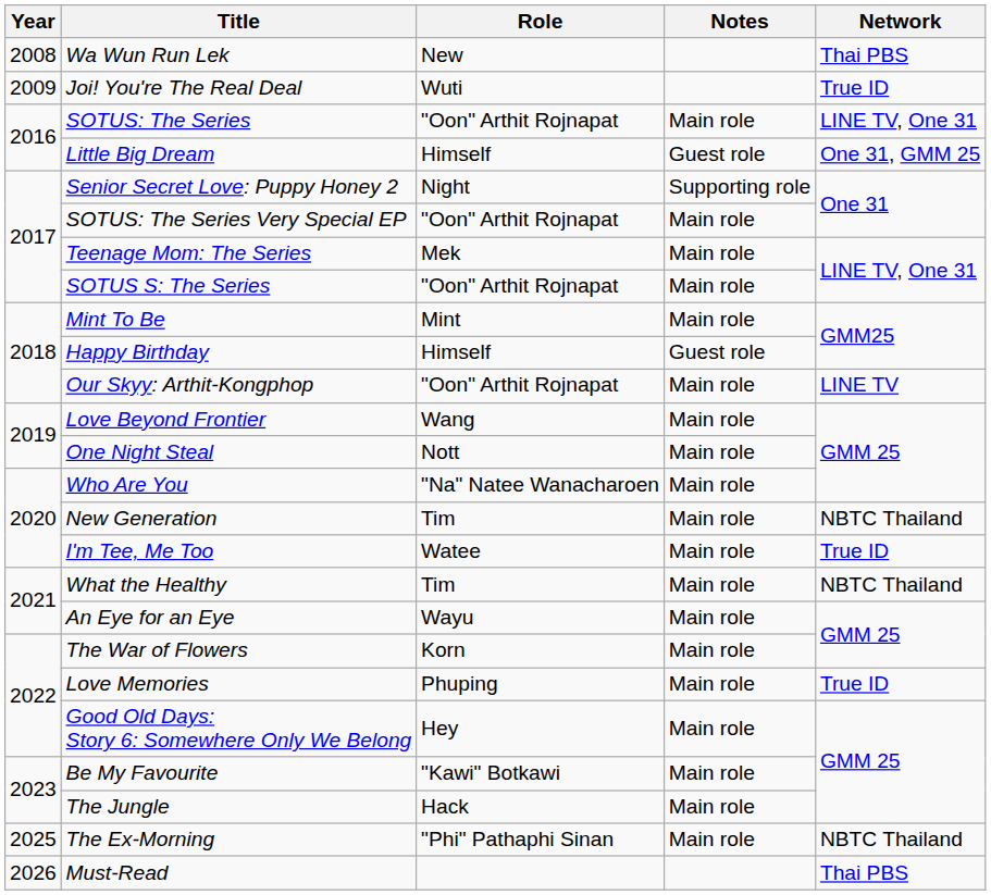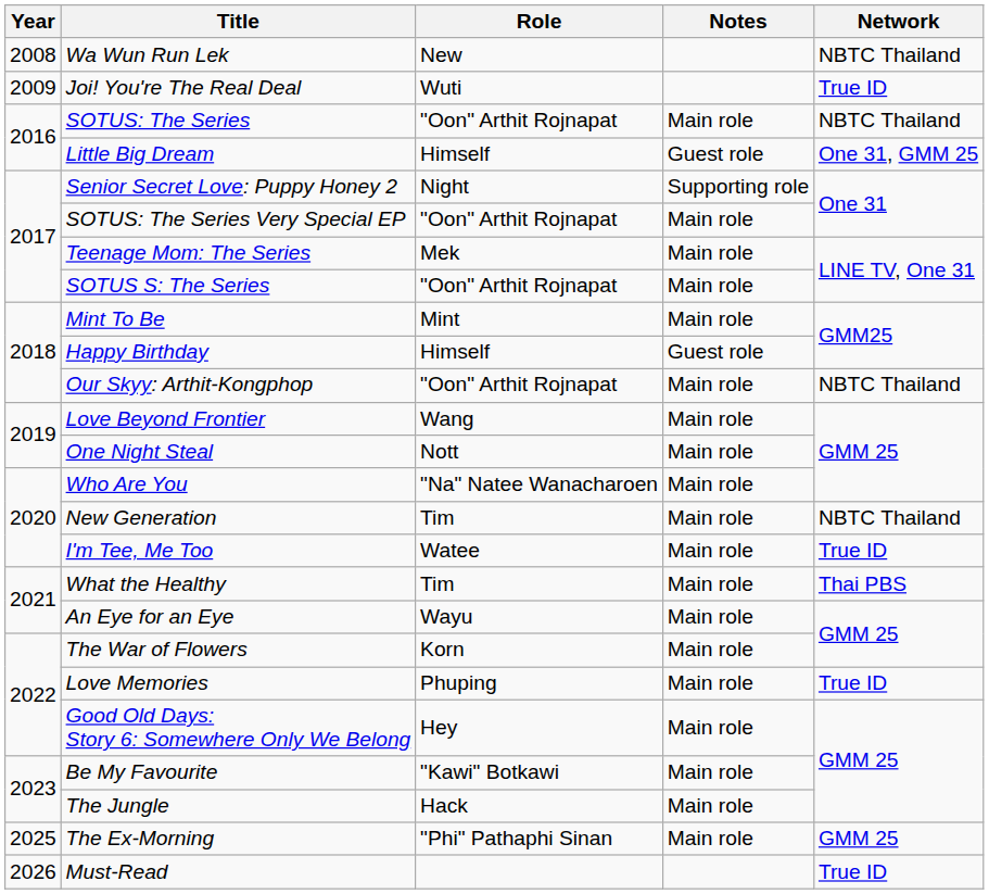Wa Wun Run Lek | Network: Thai PBS -> NBTC Thailand
SOTUS: The Series | Network: LINE TV, One 31 -> NBTC Thailand
Our Skyy: Arthit-Kongphop | Network: LINE TV -> NBTC Thailand
What the Healthy | Network: NBTC Thailand -> Thai PBS
The Ex-Morning | Network: NBTC Thailand -> GMM 25
Must-Read | Network: Thai PBS -> True ID
